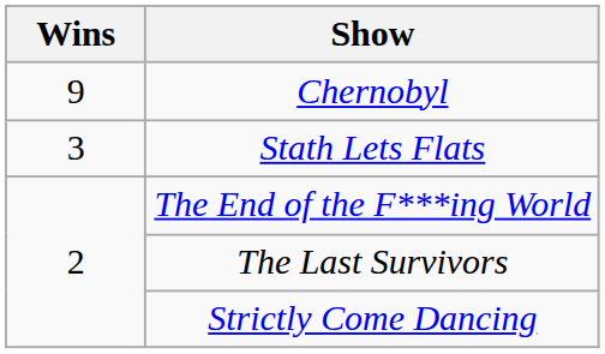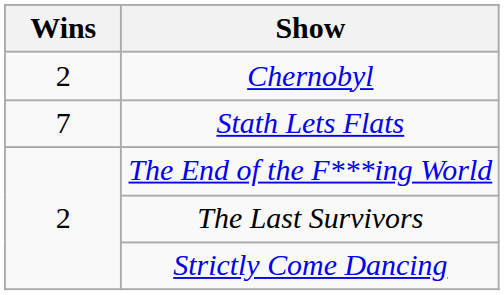Chernobyl | Wins: 9 -> 2
Stath Lets Flats | Wins: 3 -> 7
